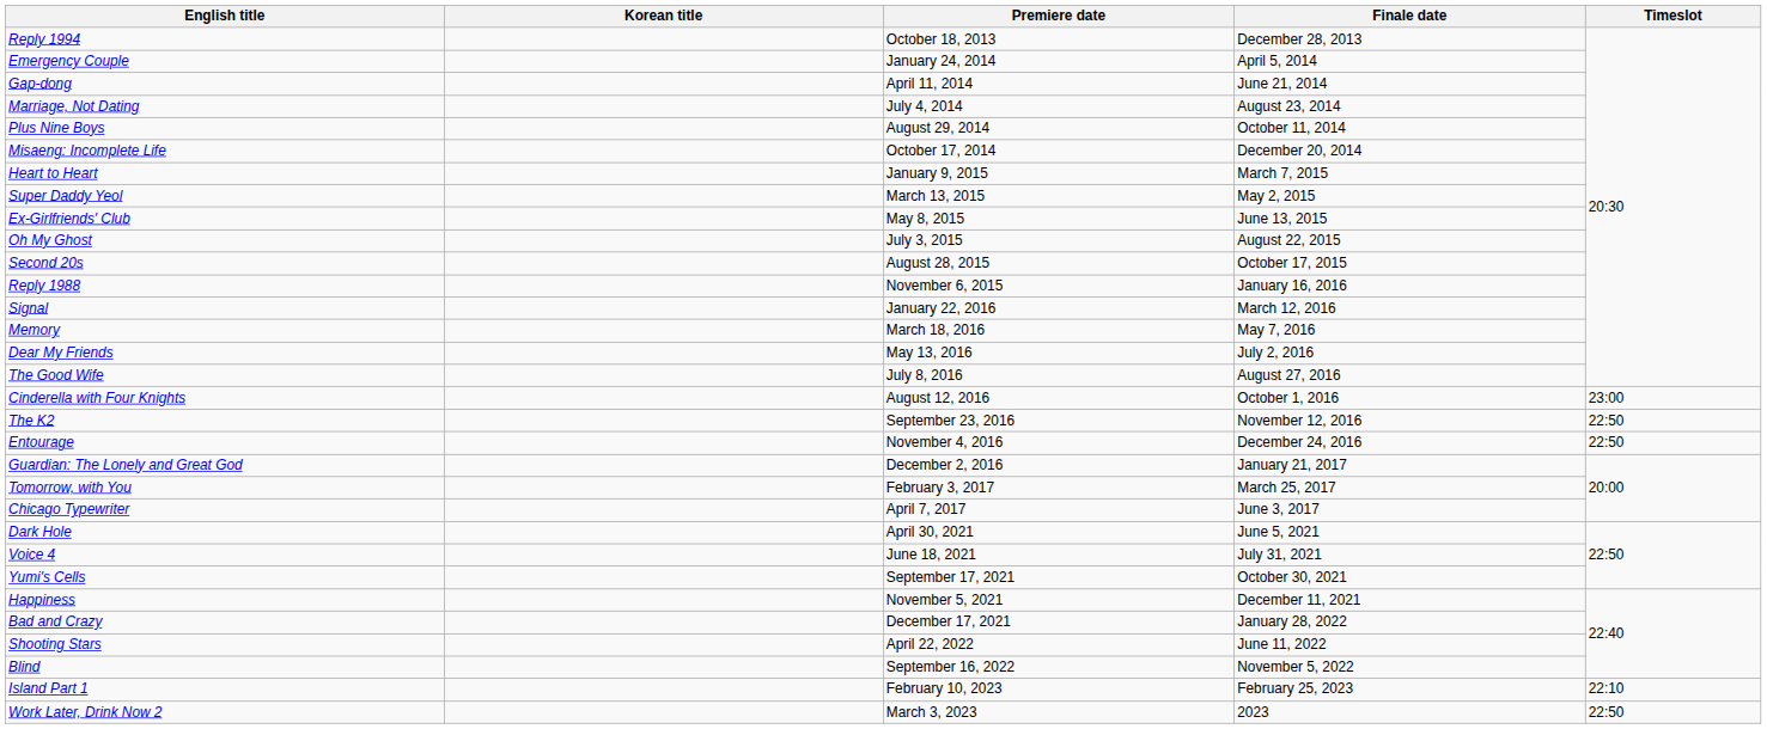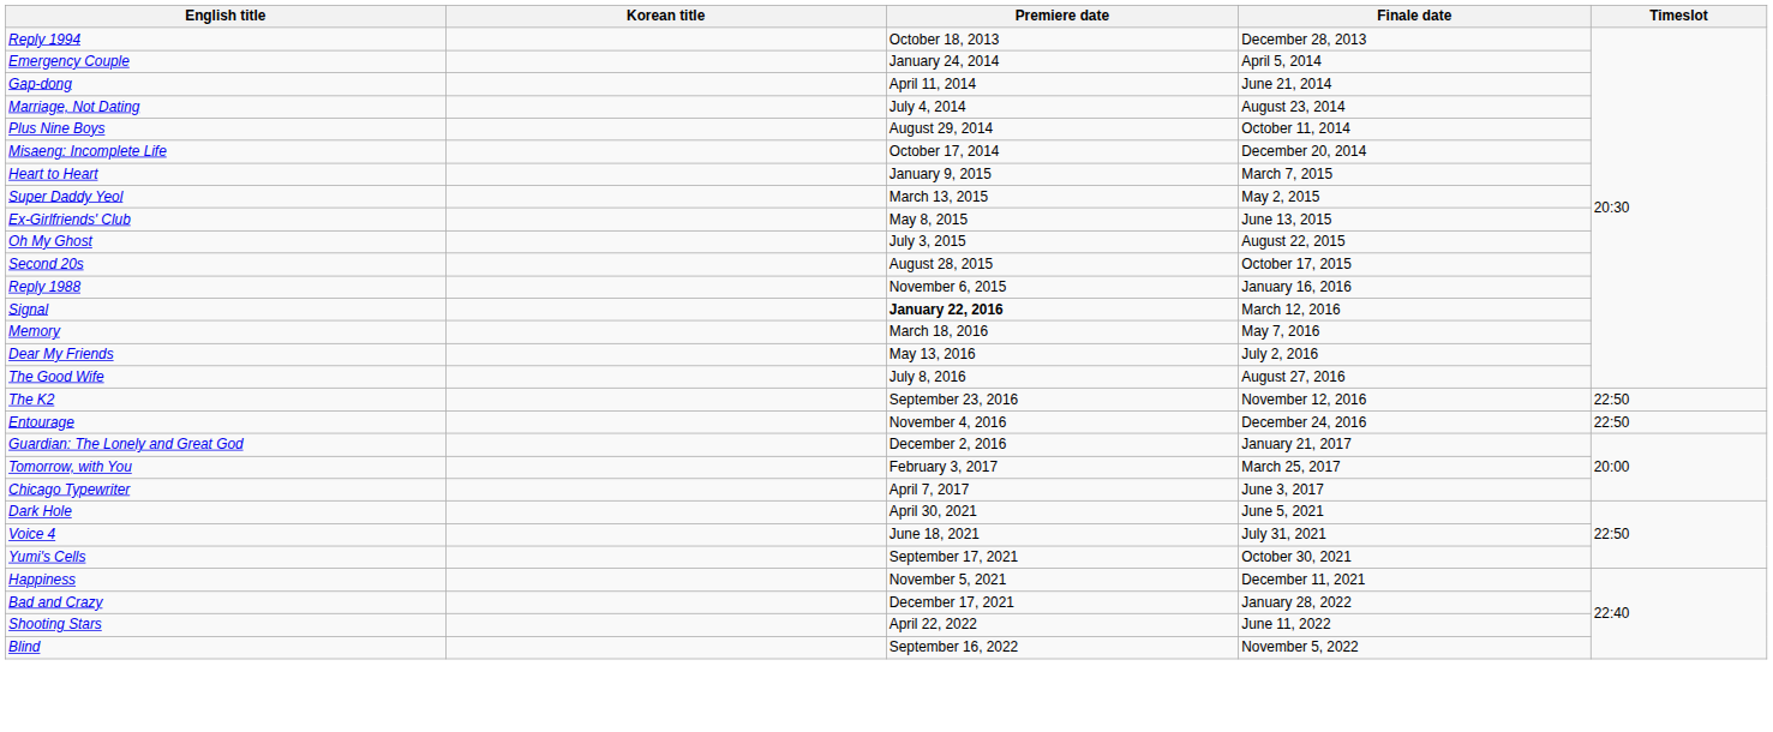Signal | Premiere date: normal -> bold
- row: Cinderella with Four Knights | August 12, 2016 | October 1, 2016 | 23:00
- row: Island Part 1 | February 10, 2023 | February 25, 2023 | 22:10
- row: Work Later, Drink Now 2 | March 3, 2023 | 2023 | 22:50
